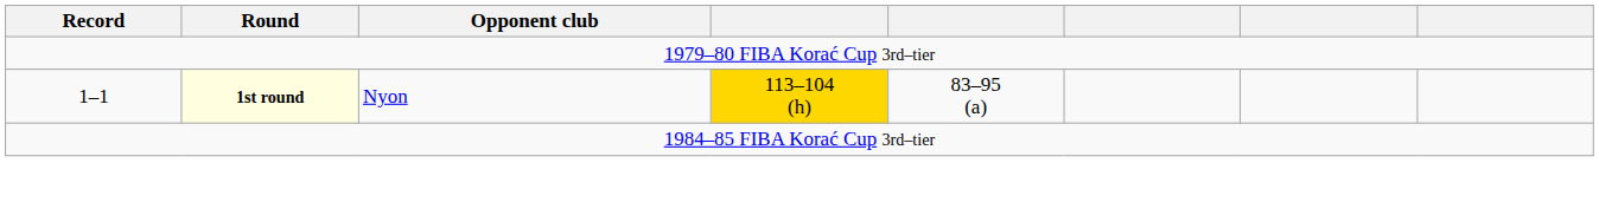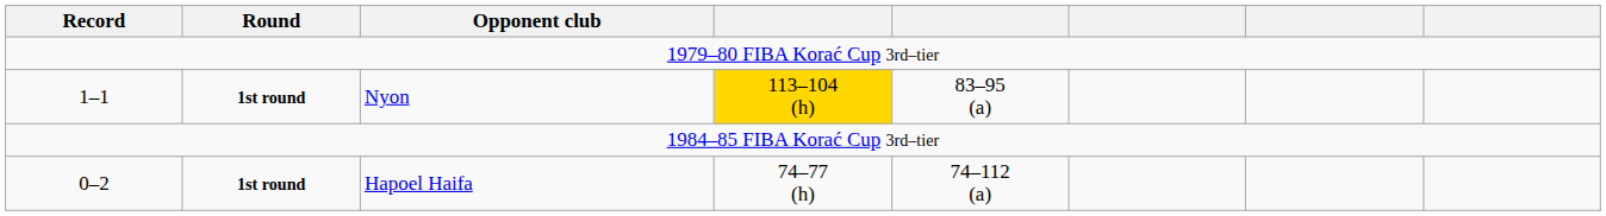1–1 | Round: lightyellow background -> no background
+ row: 0–2 | 1st round | Hapoel Haifa | 74–77 (h) | 74–112 (a)
